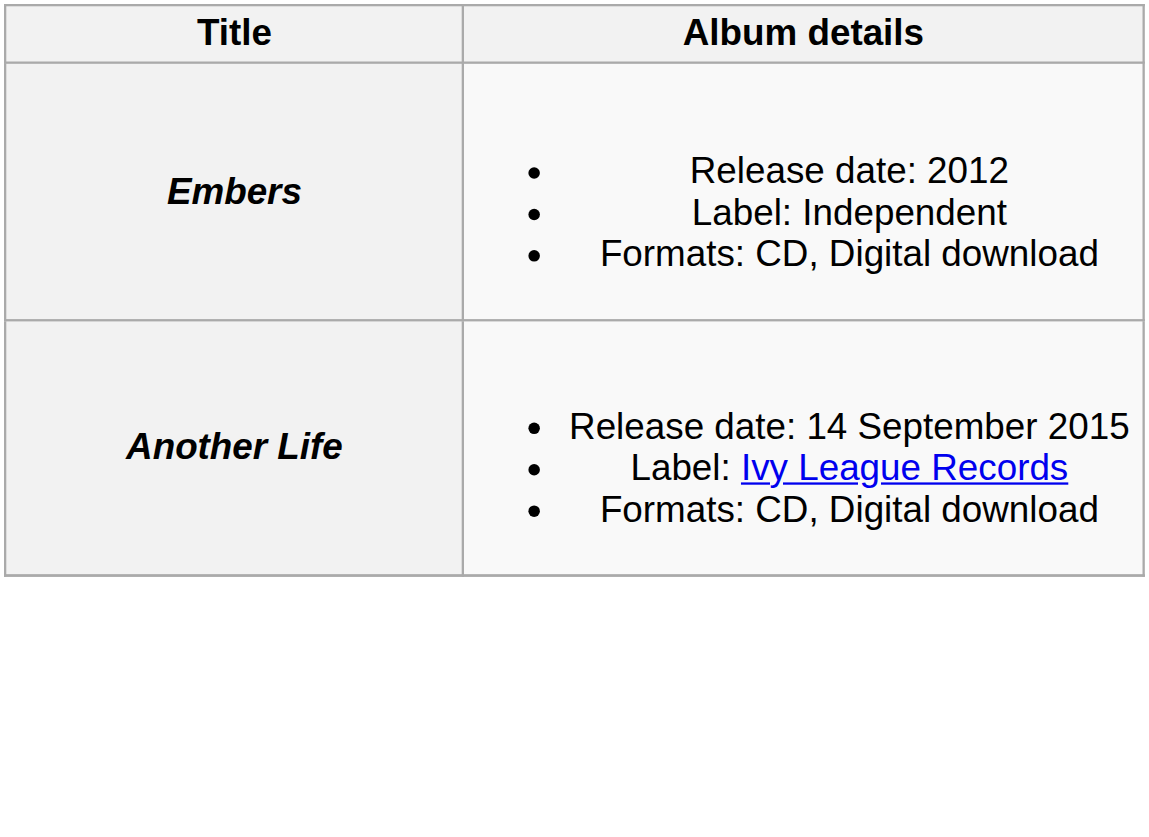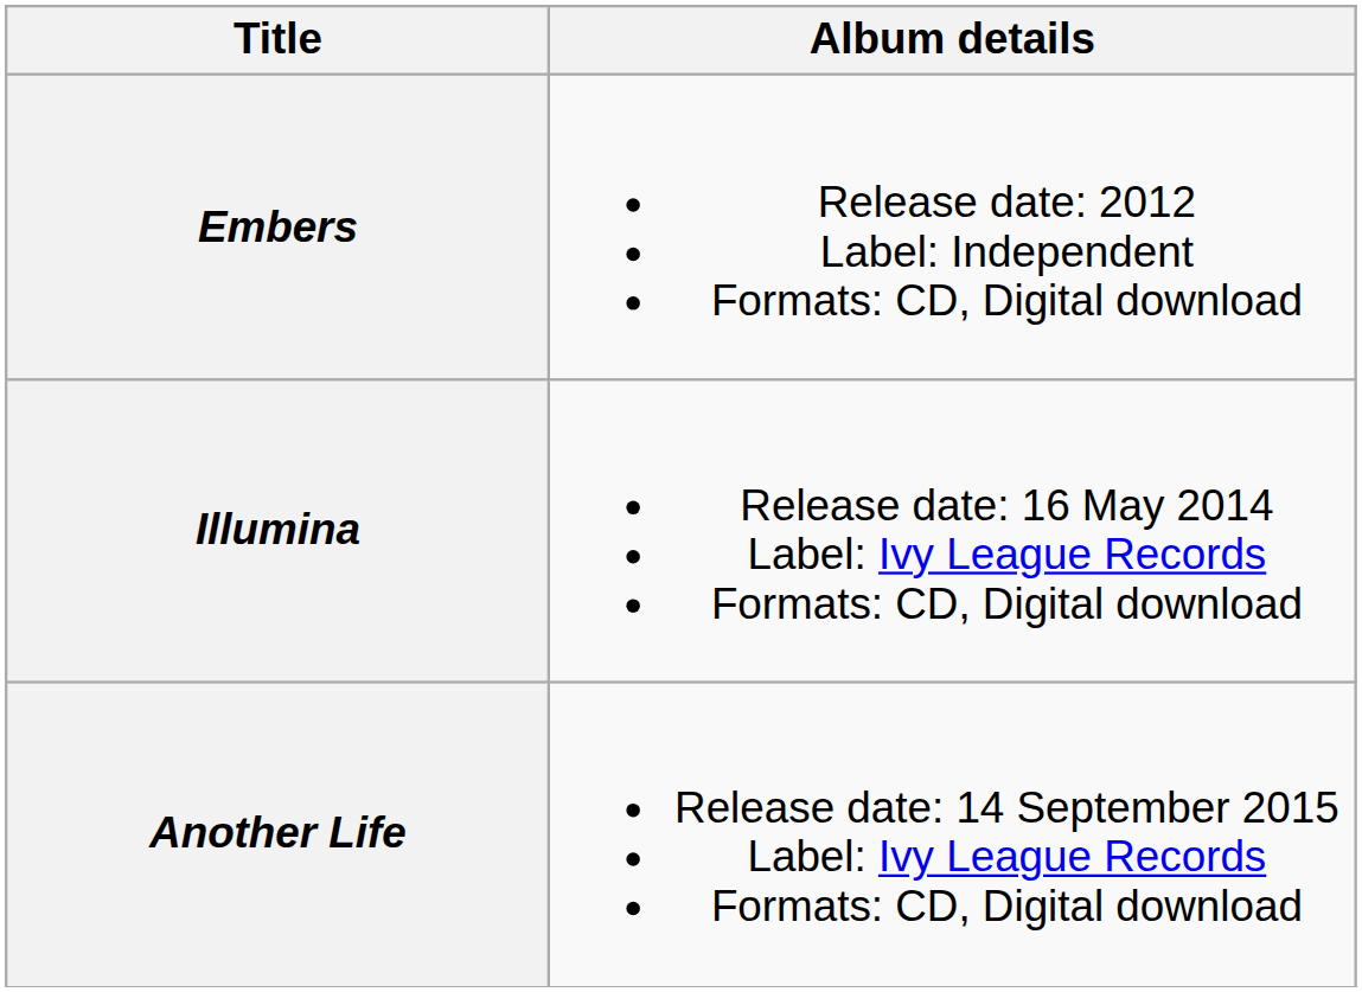+ row: Illumina | Release date: 16 May 2014 Label: Ivy League Records Formats: CD, Digital download
